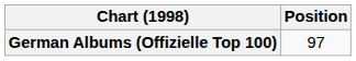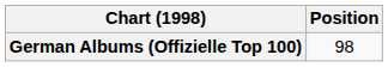German Albums (Offizielle Top 100) | Position: 97 -> 98
